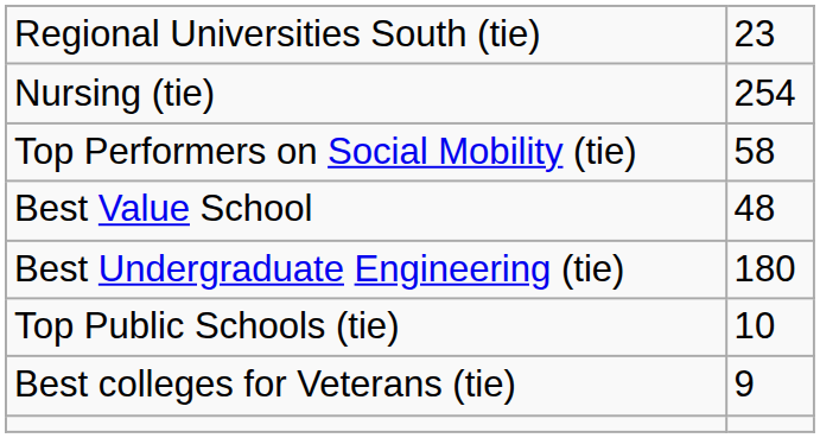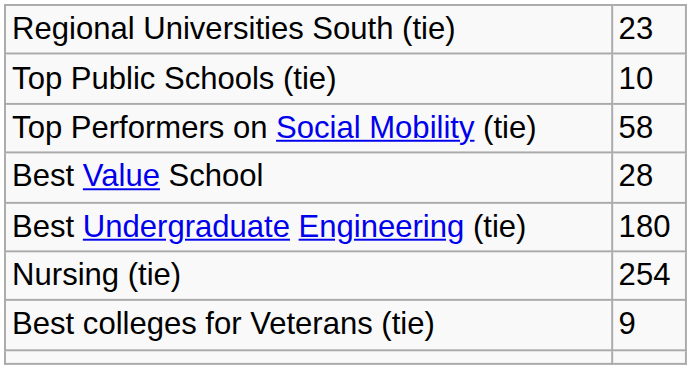rows swapped: Top Public Schools (tie) <-> Nursing (tie)
Best Value School | column 2: 48 -> 28
